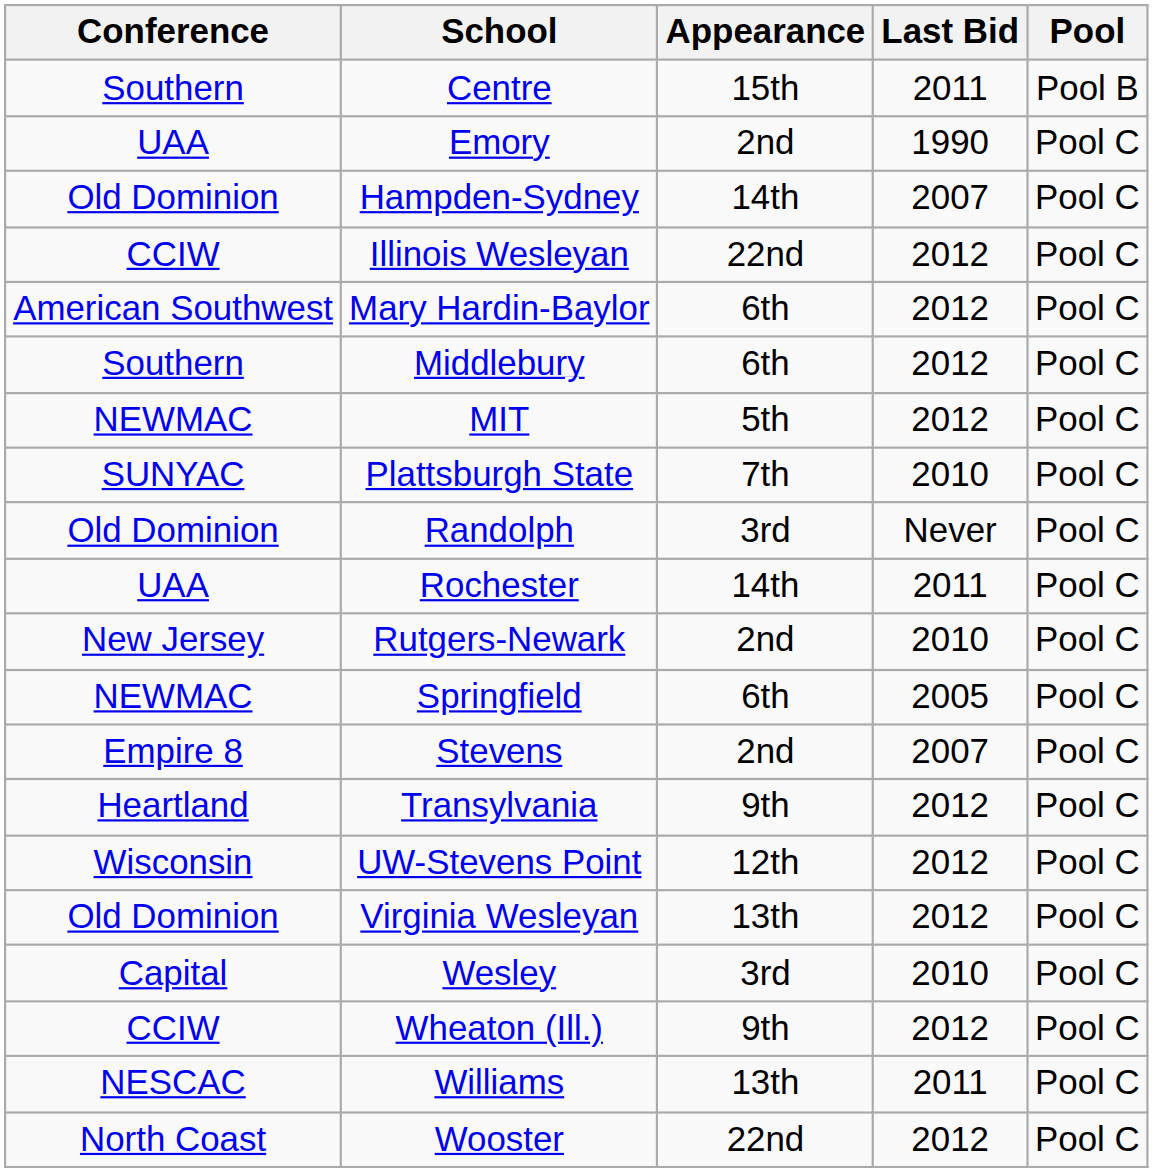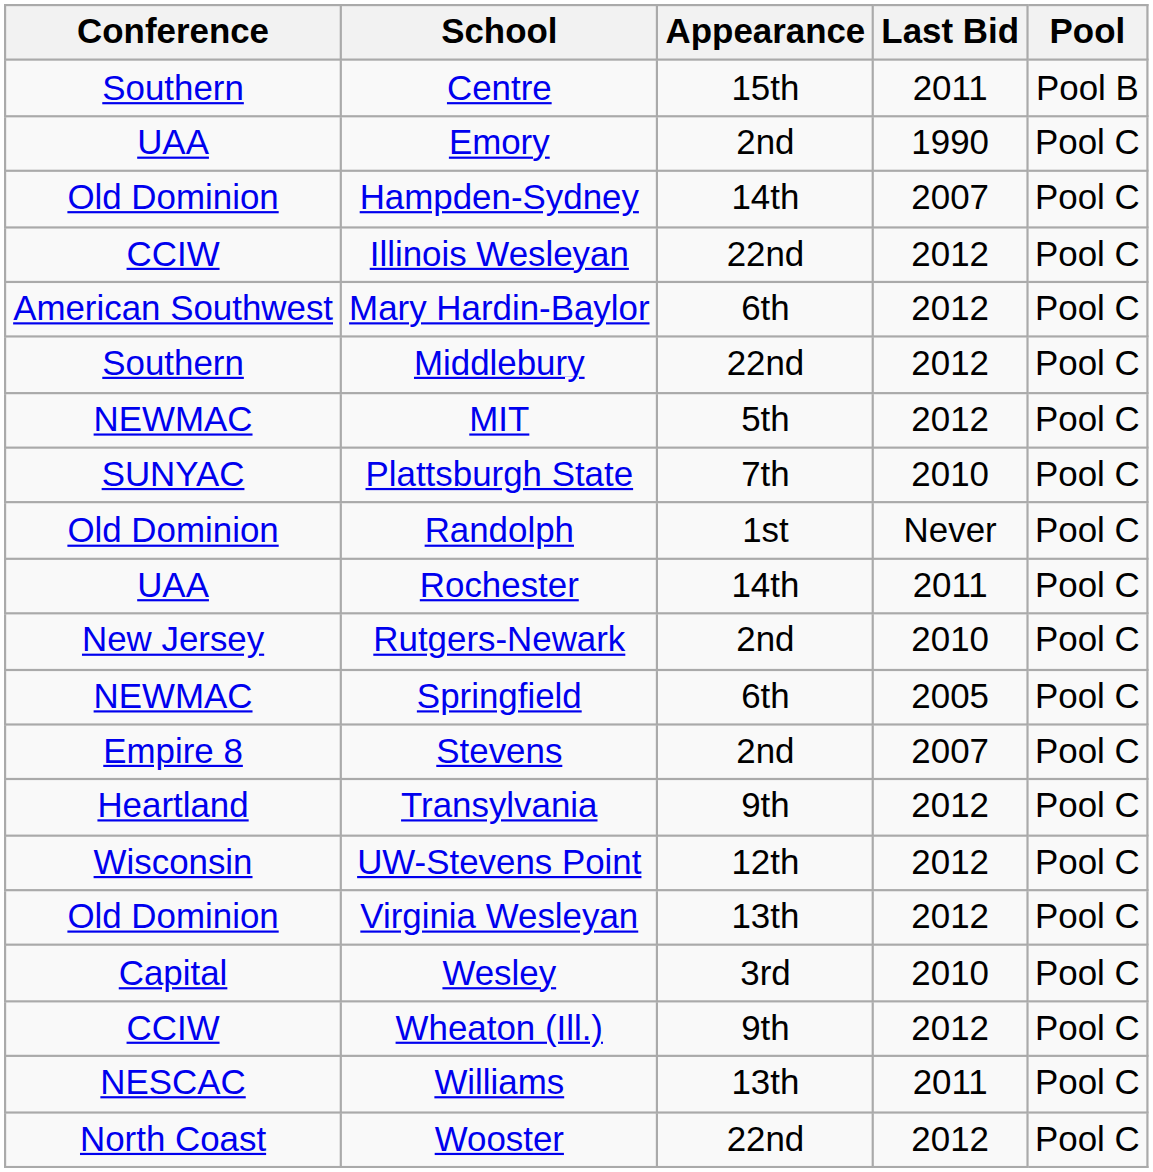Middlebury | Appearance: 6th -> 22nd
Randolph | Appearance: 3rd -> 1st
